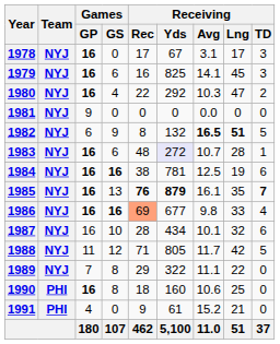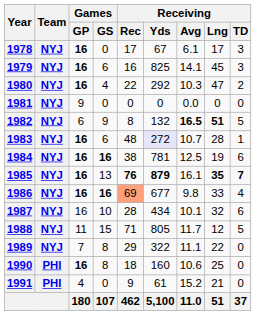1978 | Receiving / Avg: 3.1 -> 6.1
1985 | Receiving / Lng: normal -> bold
1988 | Games / GS: 12 -> 15
1988 | Receiving / Lng: 42 -> 12
